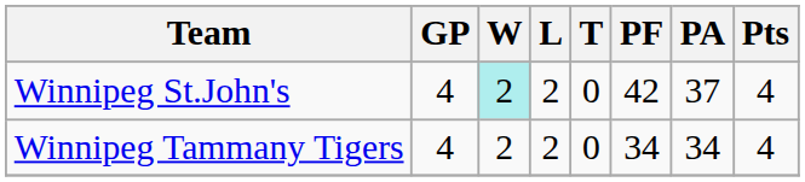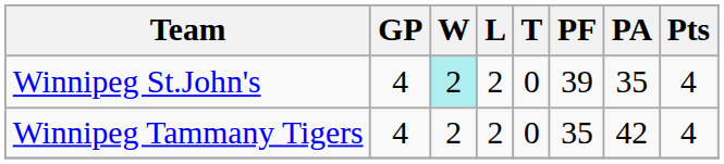Winnipeg St.John's | PF: 42 -> 39
Winnipeg St.John's | PA: 37 -> 35
Winnipeg Tammany Tigers | PF: 34 -> 35
Winnipeg Tammany Tigers | PA: 34 -> 42
